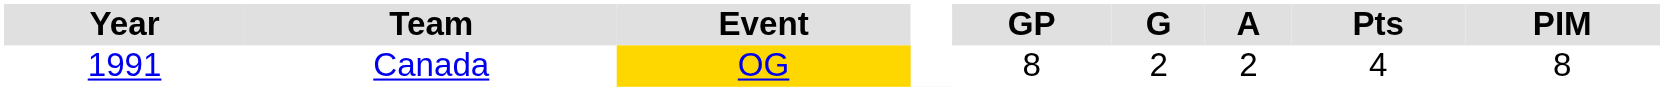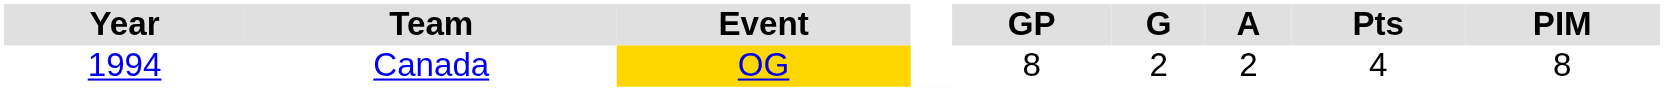Canada | Year: 1991 -> 1994
